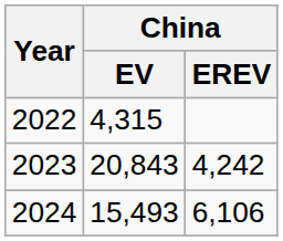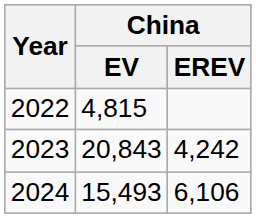2022 | China / EV: 4,315 -> 4,815
